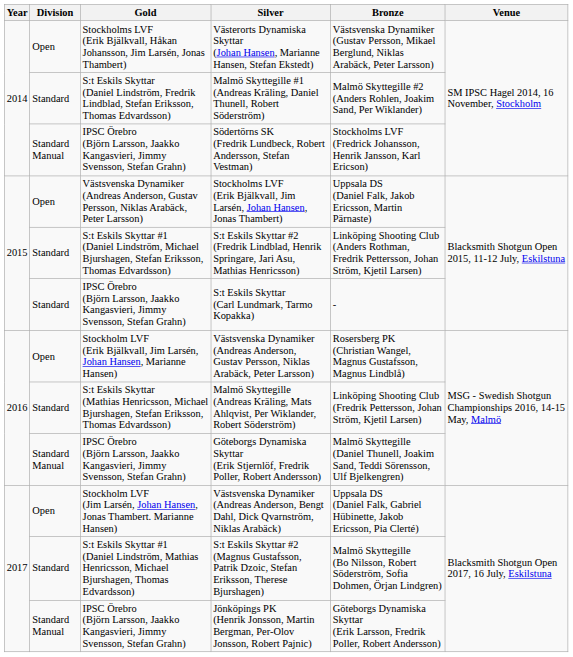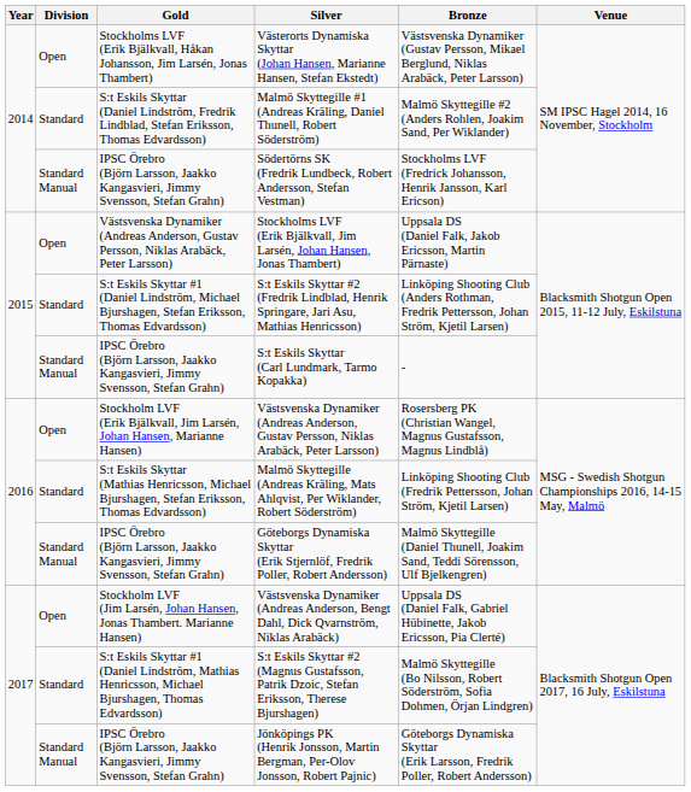S:t Eskils Skyttar (Carl Lundmark, Tarmo Kopakka) | Division: Standard -> Standard Manual
